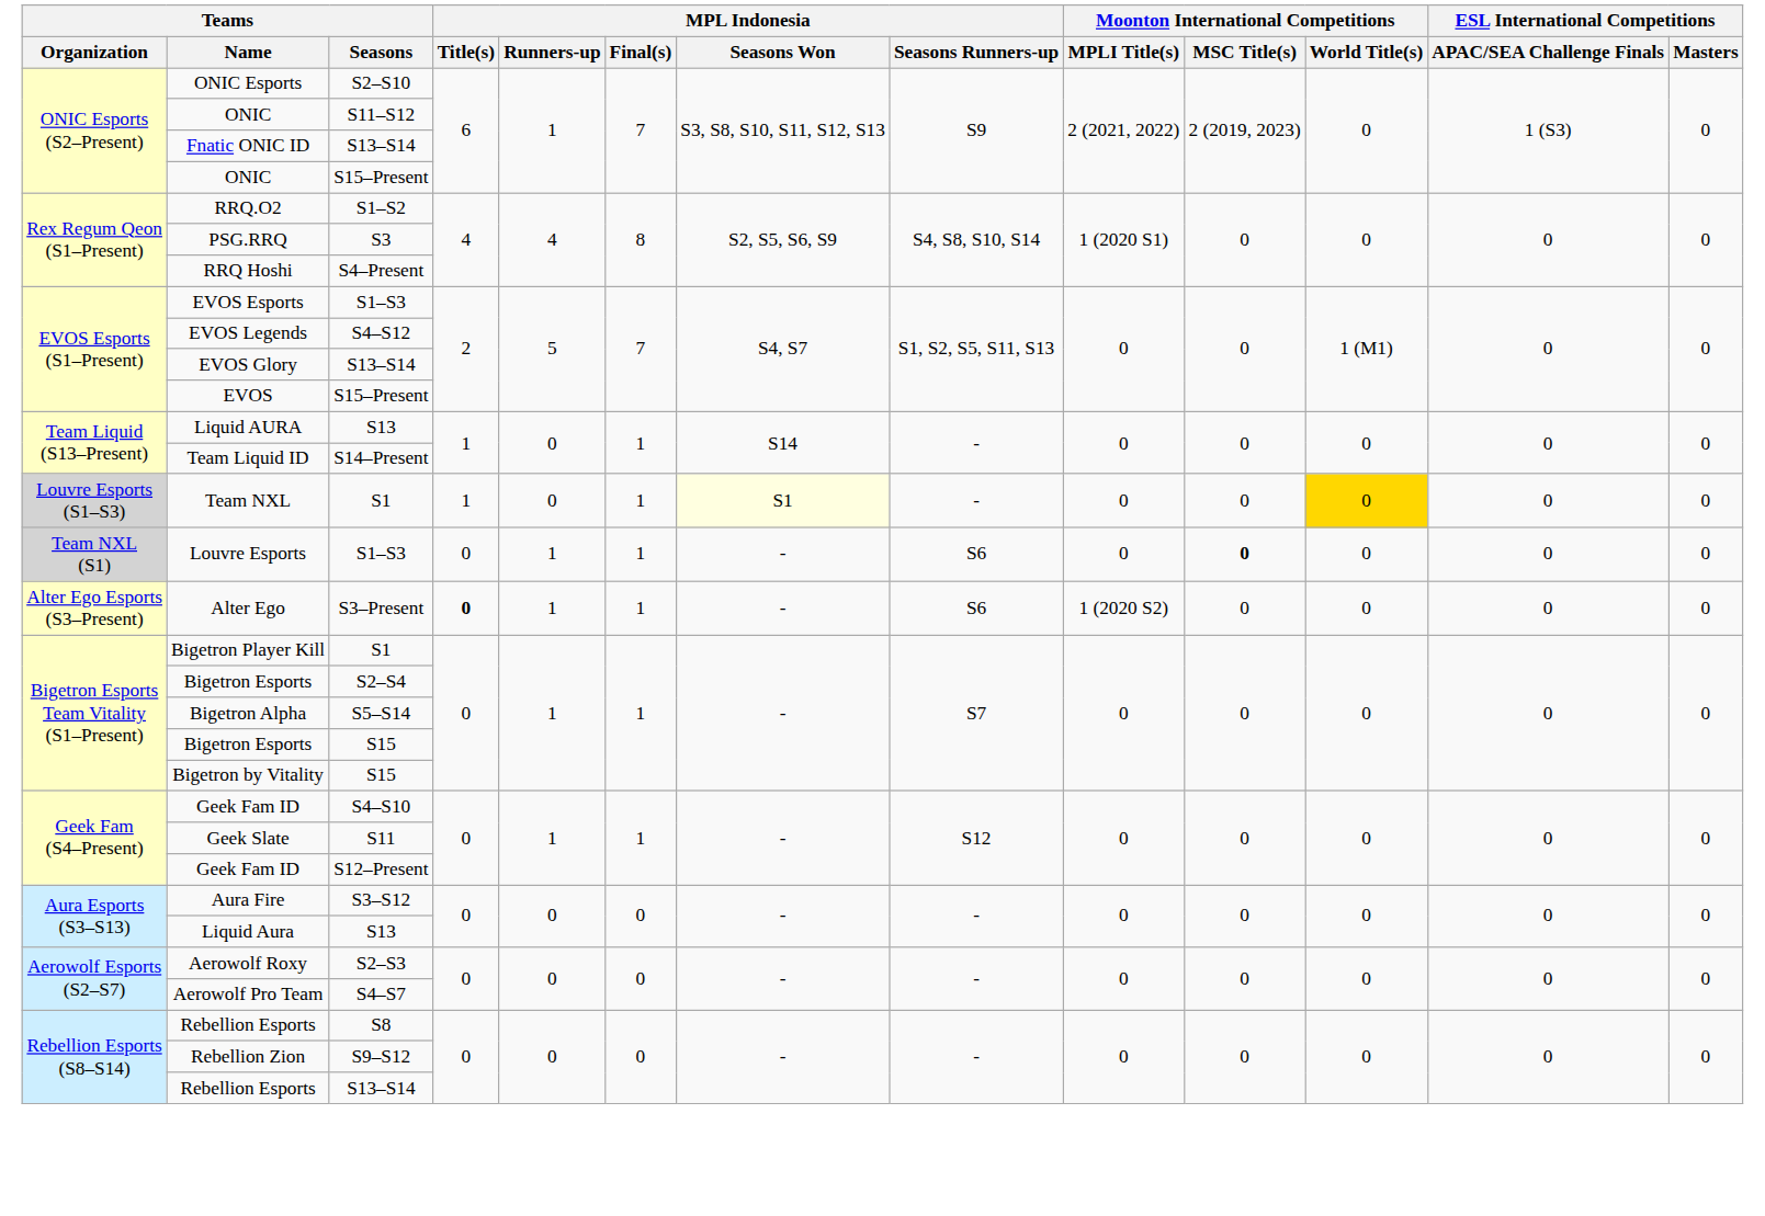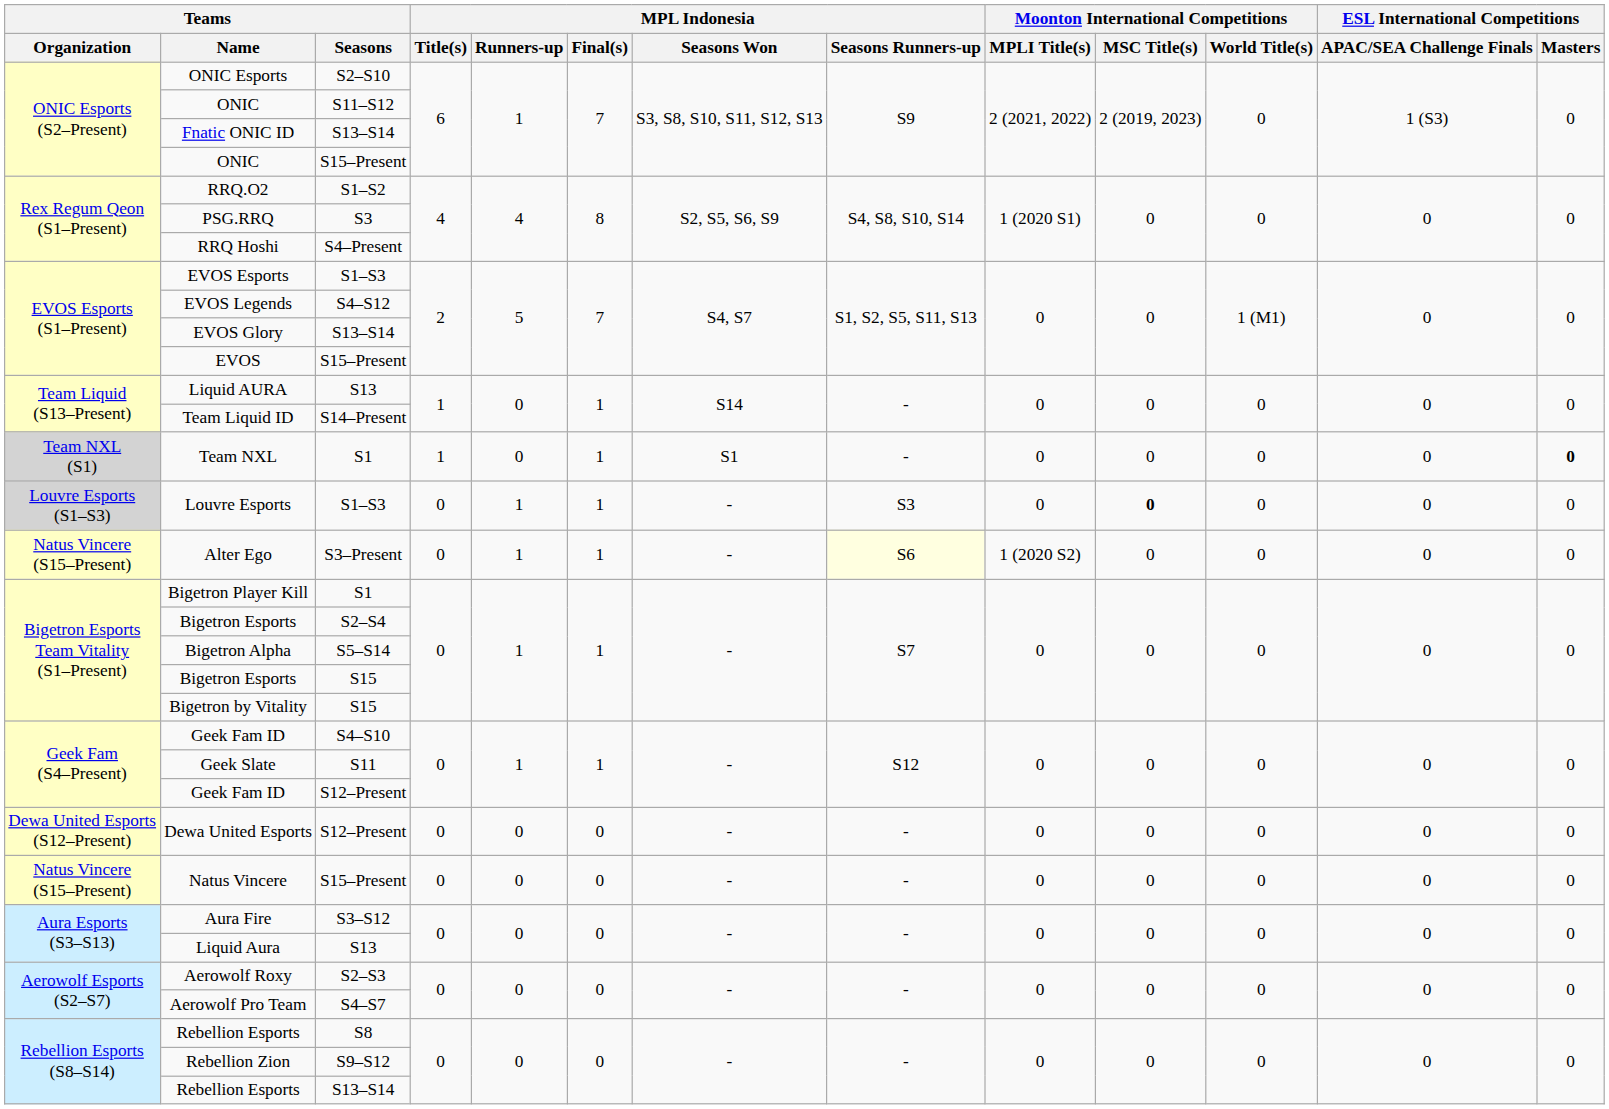Team NXL | Teams / Organization: Louvre Esports (S1–S3) -> Team NXL (S1)
Team NXL | MPL Indonesia / Seasons Won: lightyellow background -> no background
Team NXL | Moonton International Competitions / World Title(s): gold background -> no background
Team NXL | ESL International Competitions / Masters: normal -> bold
Louvre Esports | Teams / Organization: Team NXL (S1) -> Louvre Esports (S1–S3)
Louvre Esports | MPL Indonesia / Seasons Runners-up: S6 -> S3
Alter Ego | Teams / Organization: Alter Ego Esports (S3–Present) -> Natus Vincere (S15–Present)
Alter Ego | MPL Indonesia / Title(s): bold -> normal
Alter Ego | MPL Indonesia / Seasons Runners-up: no background -> lightyellow background
+ row: Dewa United Esports (S12–Present) | Dewa United Esports | S12–Present | 0 | 0 | 0 | - | - | 0 | 0 | 0 | 0 | 0
+ row: Natus Vincere (S15–Present) | Natus Vincere | S15–Present | 0 | 0 | 0 | - | - | 0 | 0 | 0 | 0 | 0
